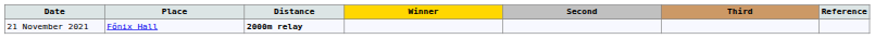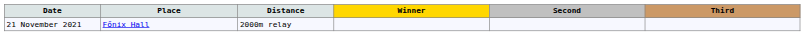- column: Reference
21 November 2021 | Distance: bold -> normal
